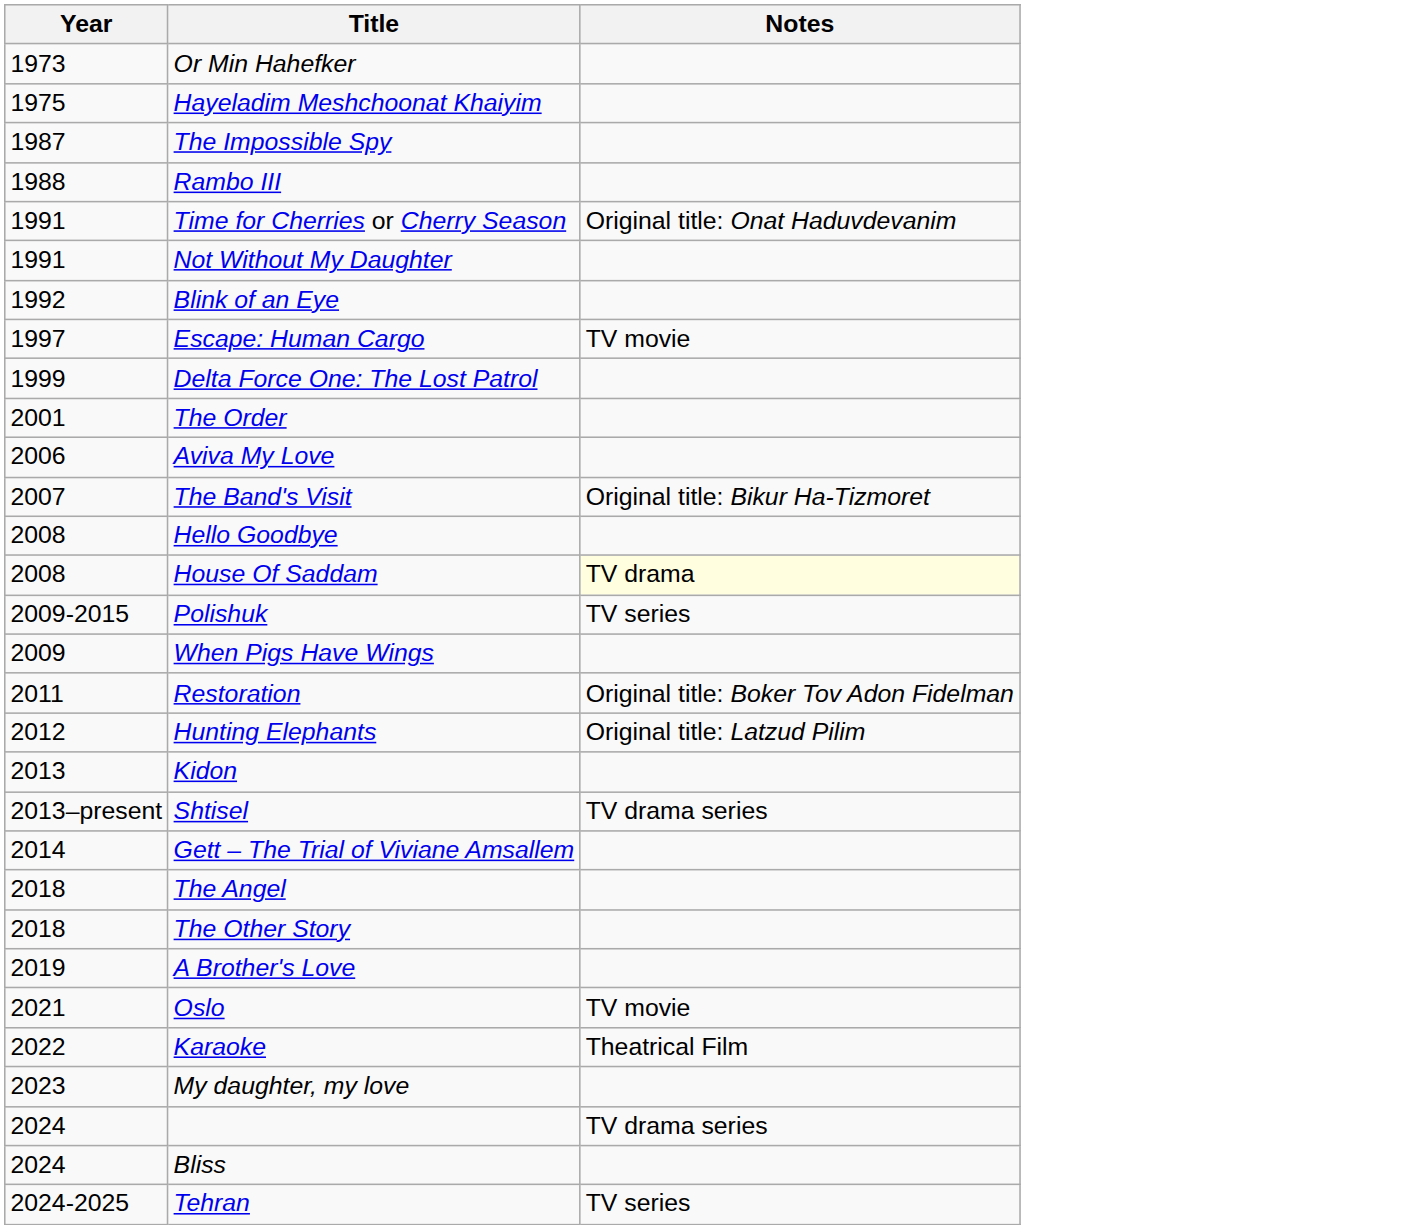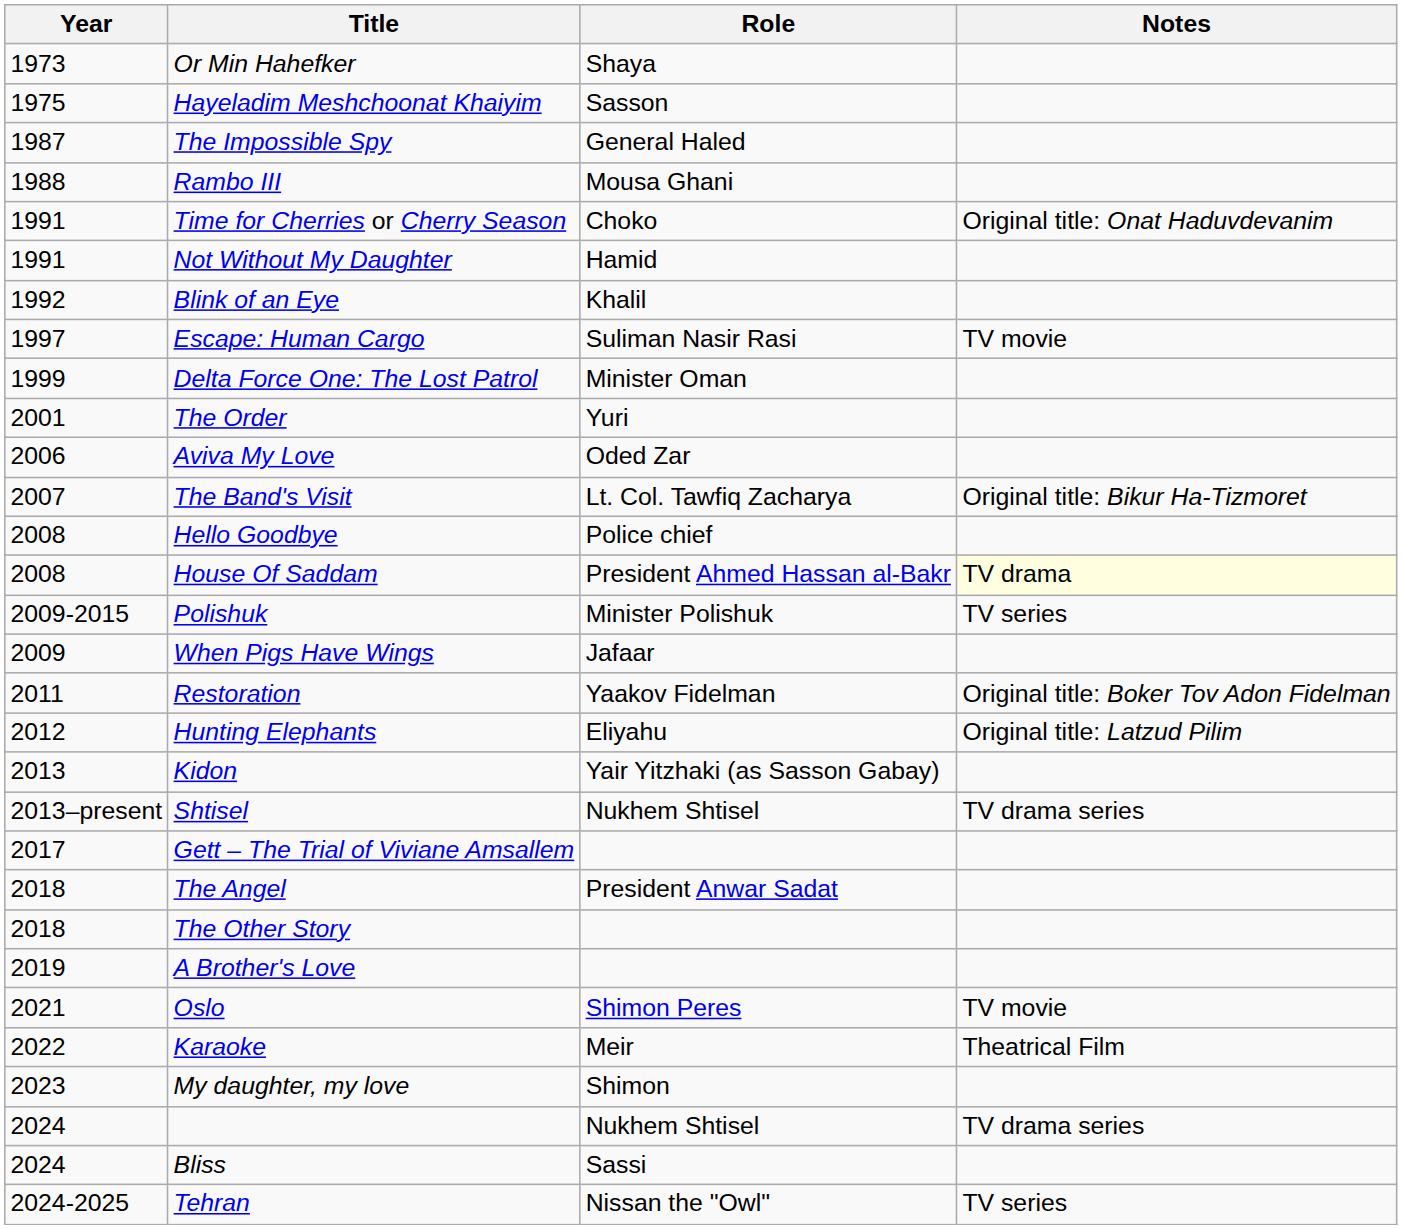+ column: Role | Shaya | Sasson | General Haled | Mousa Ghani | Choko | Hamid | Khalil | Suliman Nasir Rasi | Minister Oman | Yuri | Oded Zar | Lt. Col. Tawfiq Zacharya | Police chief | President Ahmed Hassan al-Bakr | Minister Polishuk | Jafaar | Yaakov Fidelman | Eliyahu | Yair Yitzhaki (as Sasson Gabay) | Nukhem Shtisel | President Anwar Sadat | Shimon Peres | Meir | Shimon | Nukhem Shtisel | Sassi | Nissan the "Owl"
Gett – The Trial of Viviane Amsallem | Year: 2014 -> 2017
